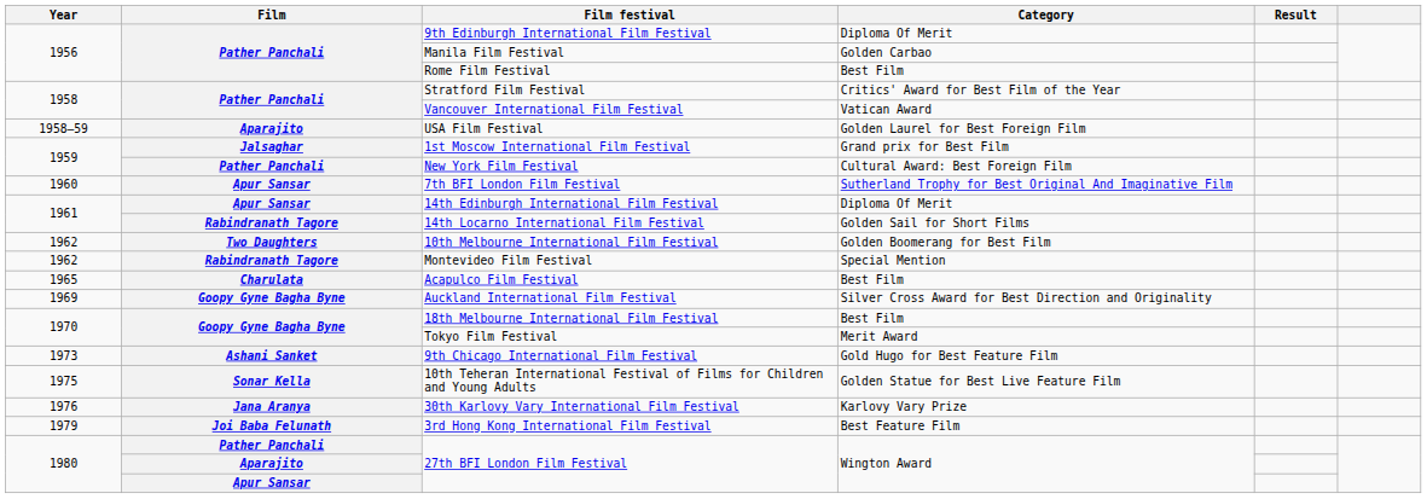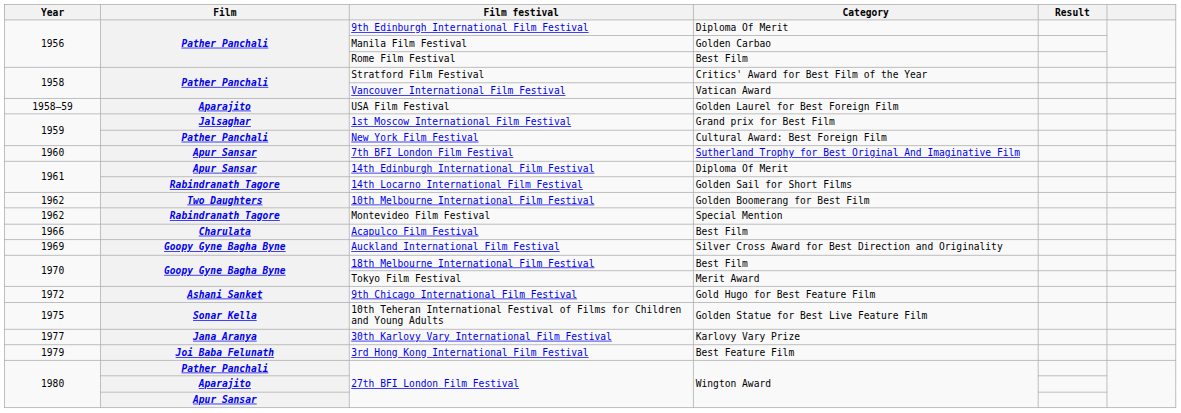Acapulco Film Festival | Year: 1965 -> 1966
9th Chicago International Film Festival | Year: 1973 -> 1972
30th Karlovy Vary International Film Festival | Year: 1976 -> 1977
